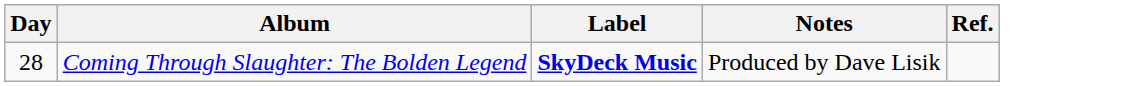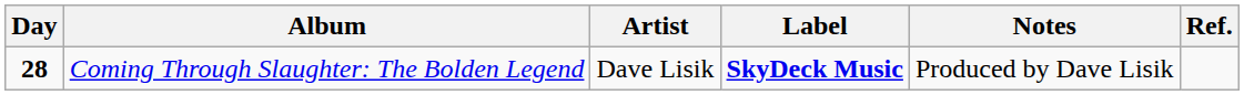+ column: Artist | Dave Lisik
Coming Through Slaughter: The Bolden Legend | Day: normal -> bold
